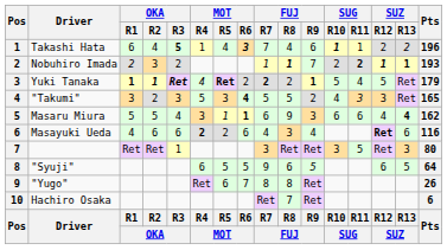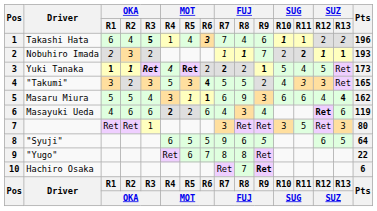Yuki Tanaka | Pts: 179 -> 173
Masayuki Ueda | Pts: 116 -> 119
"Yugo" | Pts: 26 -> 22
Hachiro Osaka | FUJ / R9: normal -> bold
